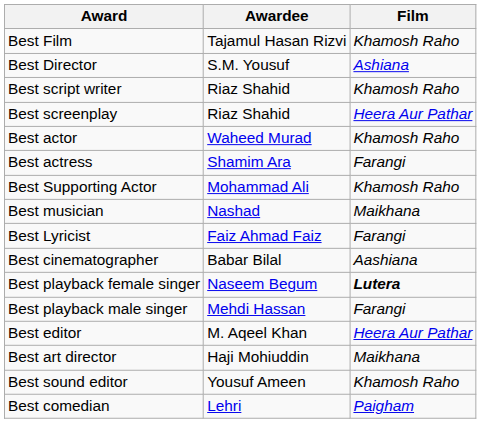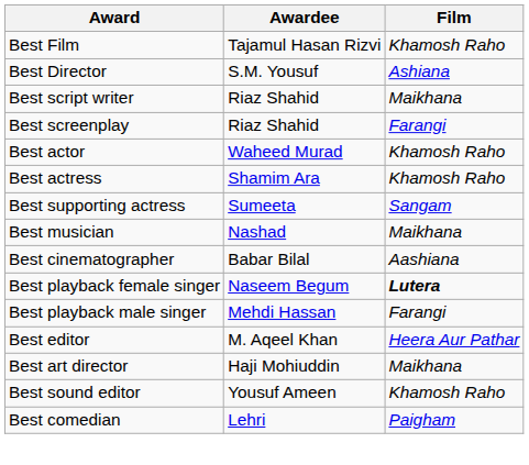Best script writer | Film: Khamosh Raho -> Maikhana
Best screenplay | Film: Heera Aur Pathar -> Farangi
Best actress | Film: Farangi -> Khamosh Raho
- row: Best Supporting Actor | Mohammad Ali | Khamosh Raho
+ row: Best supporting actress | Sumeeta | Sangam
- row: Best Lyricist | Faiz Ahmad Faiz | Farangi
